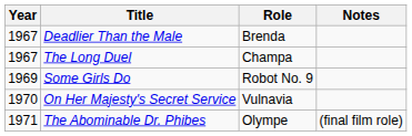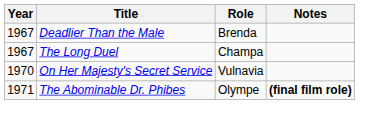- row: 1969 | Some Girls Do | Robot No. 9
The Abominable Dr. Phibes | Notes: normal -> bold
